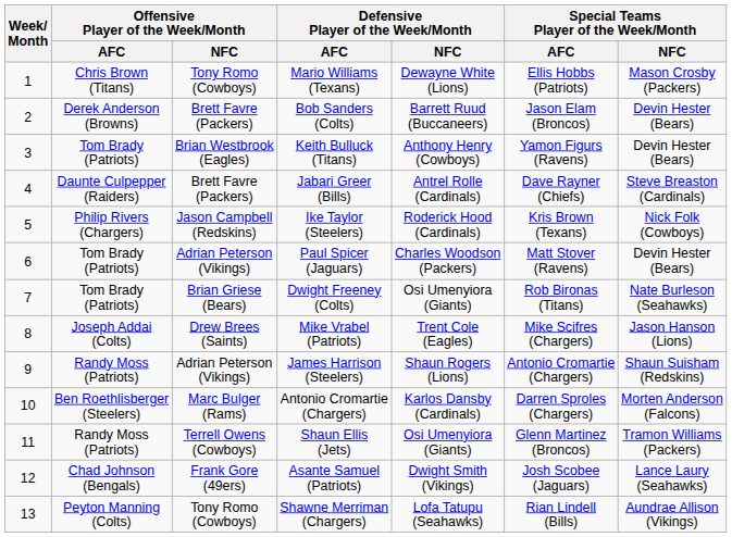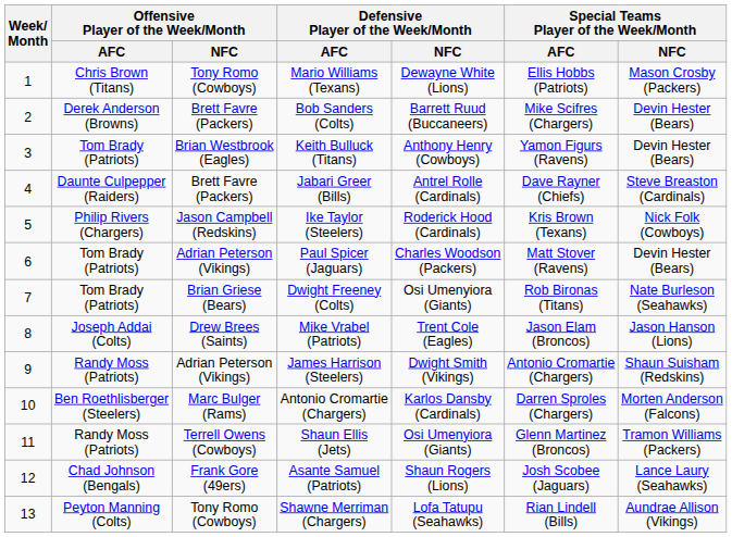Bob Sanders (Colts) | Special Teams Player of the Week/Month / AFC: Jason Elam (Broncos) -> Mike Scifres (Chargers)
Mike Vrabel (Patriots) | Special Teams Player of the Week/Month / AFC: Mike Scifres (Chargers) -> Jason Elam (Broncos)
James Harrison (Steelers) | Defensive Player of the Week/Month / NFC: Shaun Rogers (Lions) -> Dwight Smith (Vikings)
Asante Samuel (Patriots) | Defensive Player of the Week/Month / NFC: Dwight Smith (Vikings) -> Shaun Rogers (Lions)
